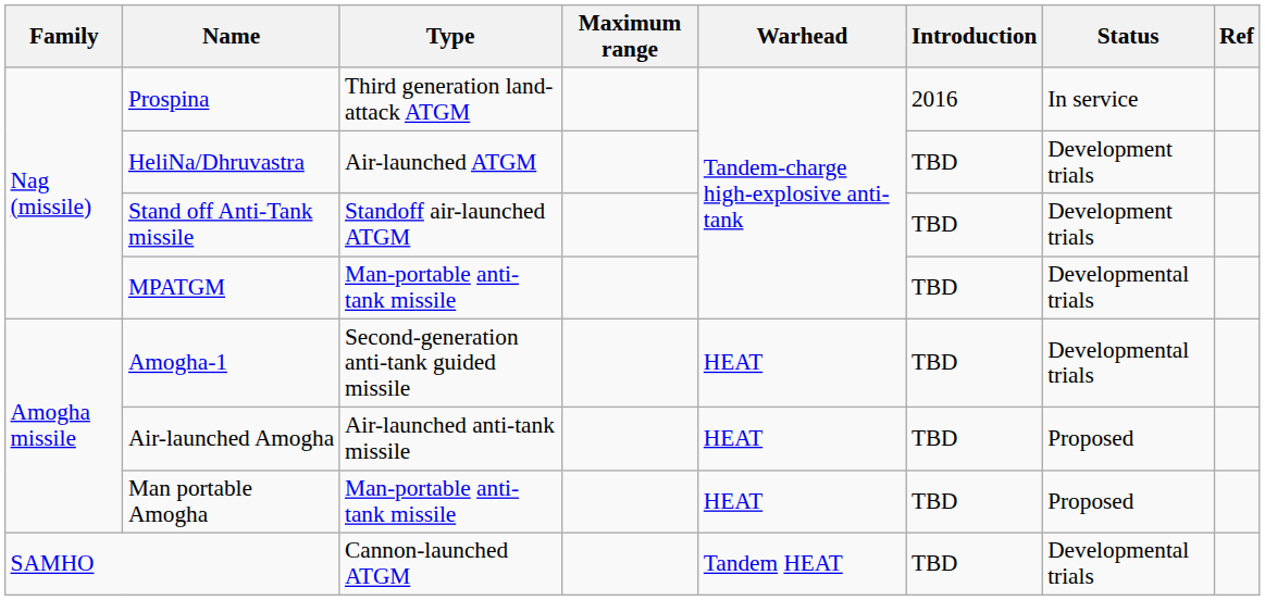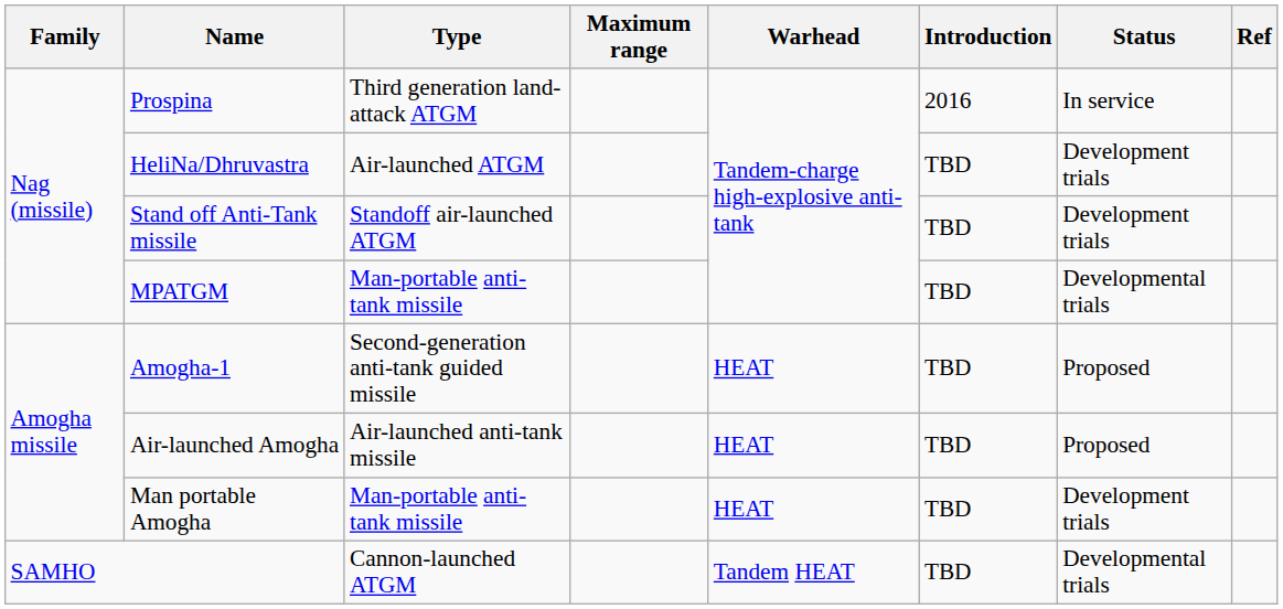Amogha-1 | Status: Developmental trials -> Proposed
Man portable Amogha | Status: Proposed -> Development trials
